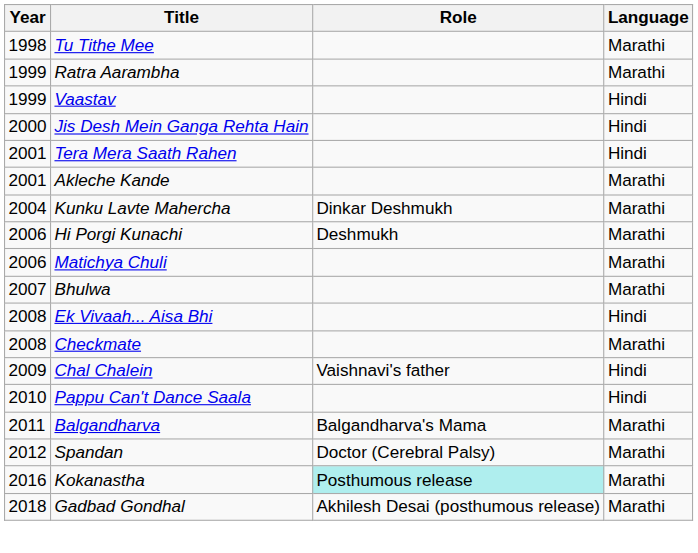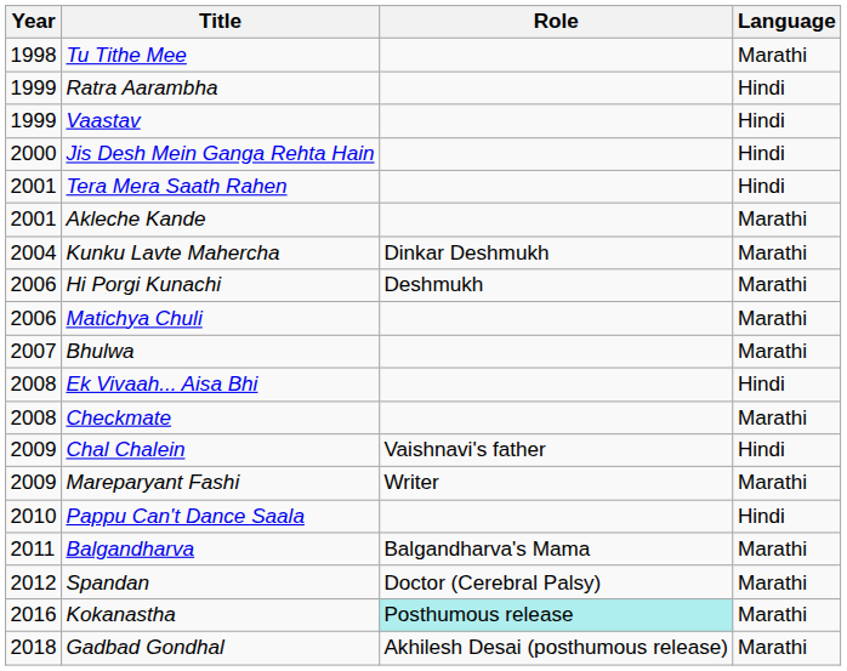Ratra Aarambha | Language: Marathi -> Hindi
+ row: 2009 | Mareparyant Fashi | Writer | Marathi
